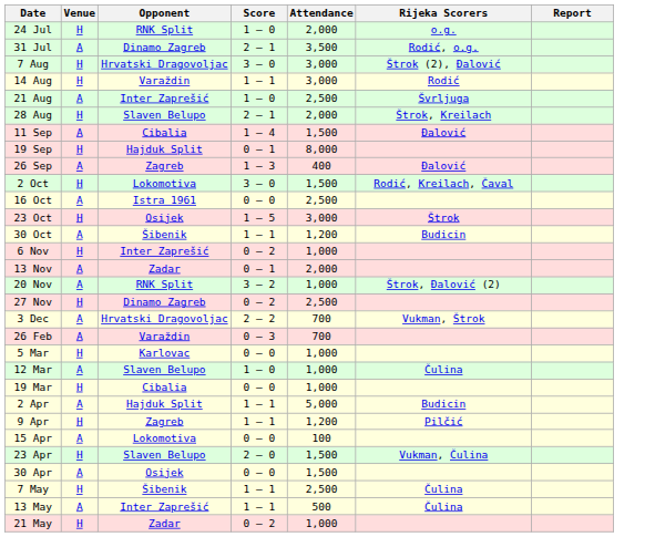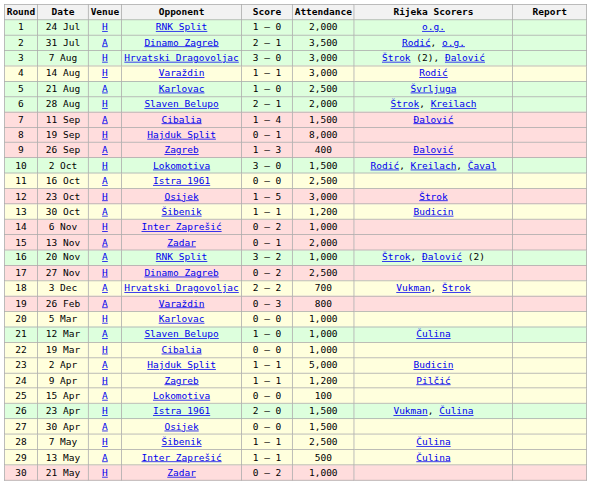+ column: Round | 1 | 2 | 3 | 4 | 5 | 6 | 7 | 8 | 9 | 10 | 11 | 12 | 13 | 14 | 15 | 16 | 17 | 18 | 19 | 20 | 21 | 22 | 23 | 24 | 25 | 26 | 27 | 28 | 29 | 30
21 Aug | Opponent: Inter Zaprešić -> Karlovac
26 Feb | Attendance: 700 -> 800
23 Apr | Opponent: Slaven Belupo -> Istra 1961
